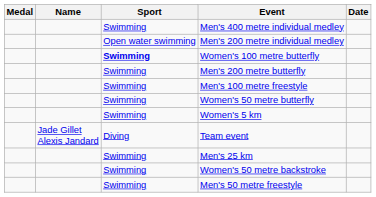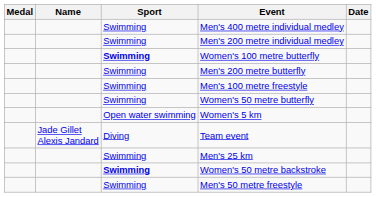Men's 200 metre individual medley | Sport: Open water swimming -> Swimming
Women's 5 km | Sport: Swimming -> Open water swimming
Women's 50 metre backstroke | Sport: normal -> bold
